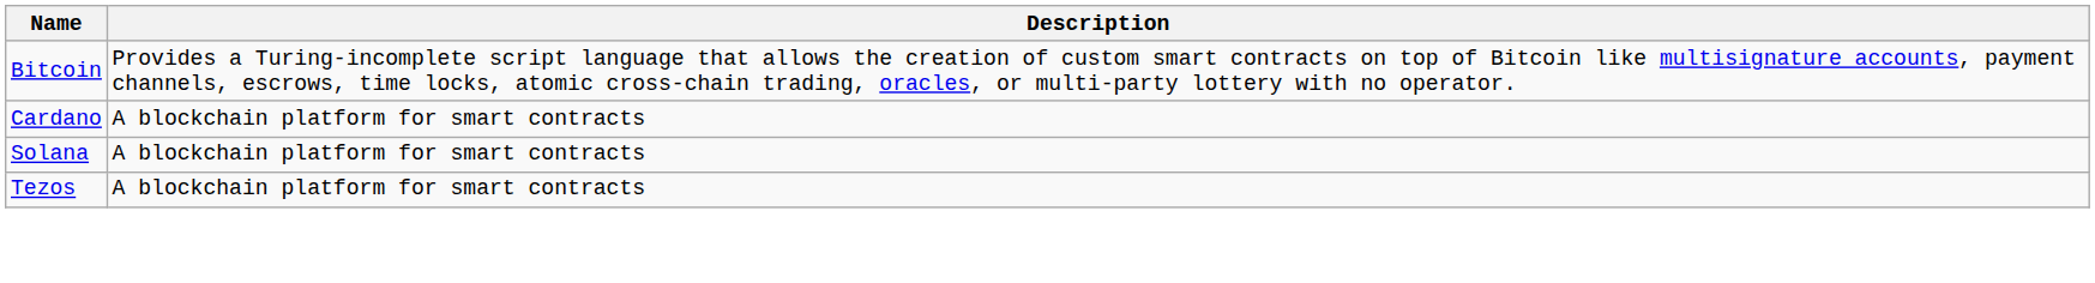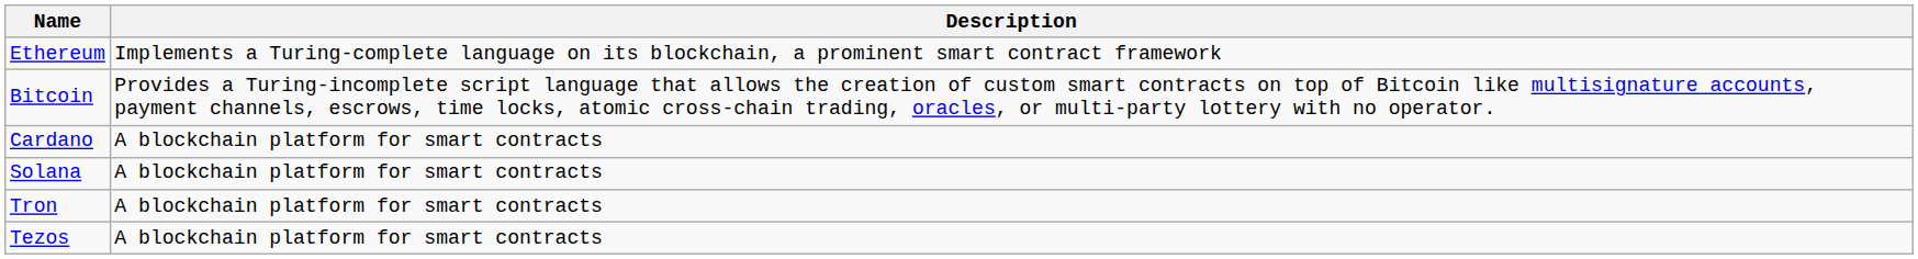+ row: Ethereum | Implements a Turing-complete language on its blockchain, a prominent smart contract framework
+ row: Tron | A blockchain platform for smart contracts
